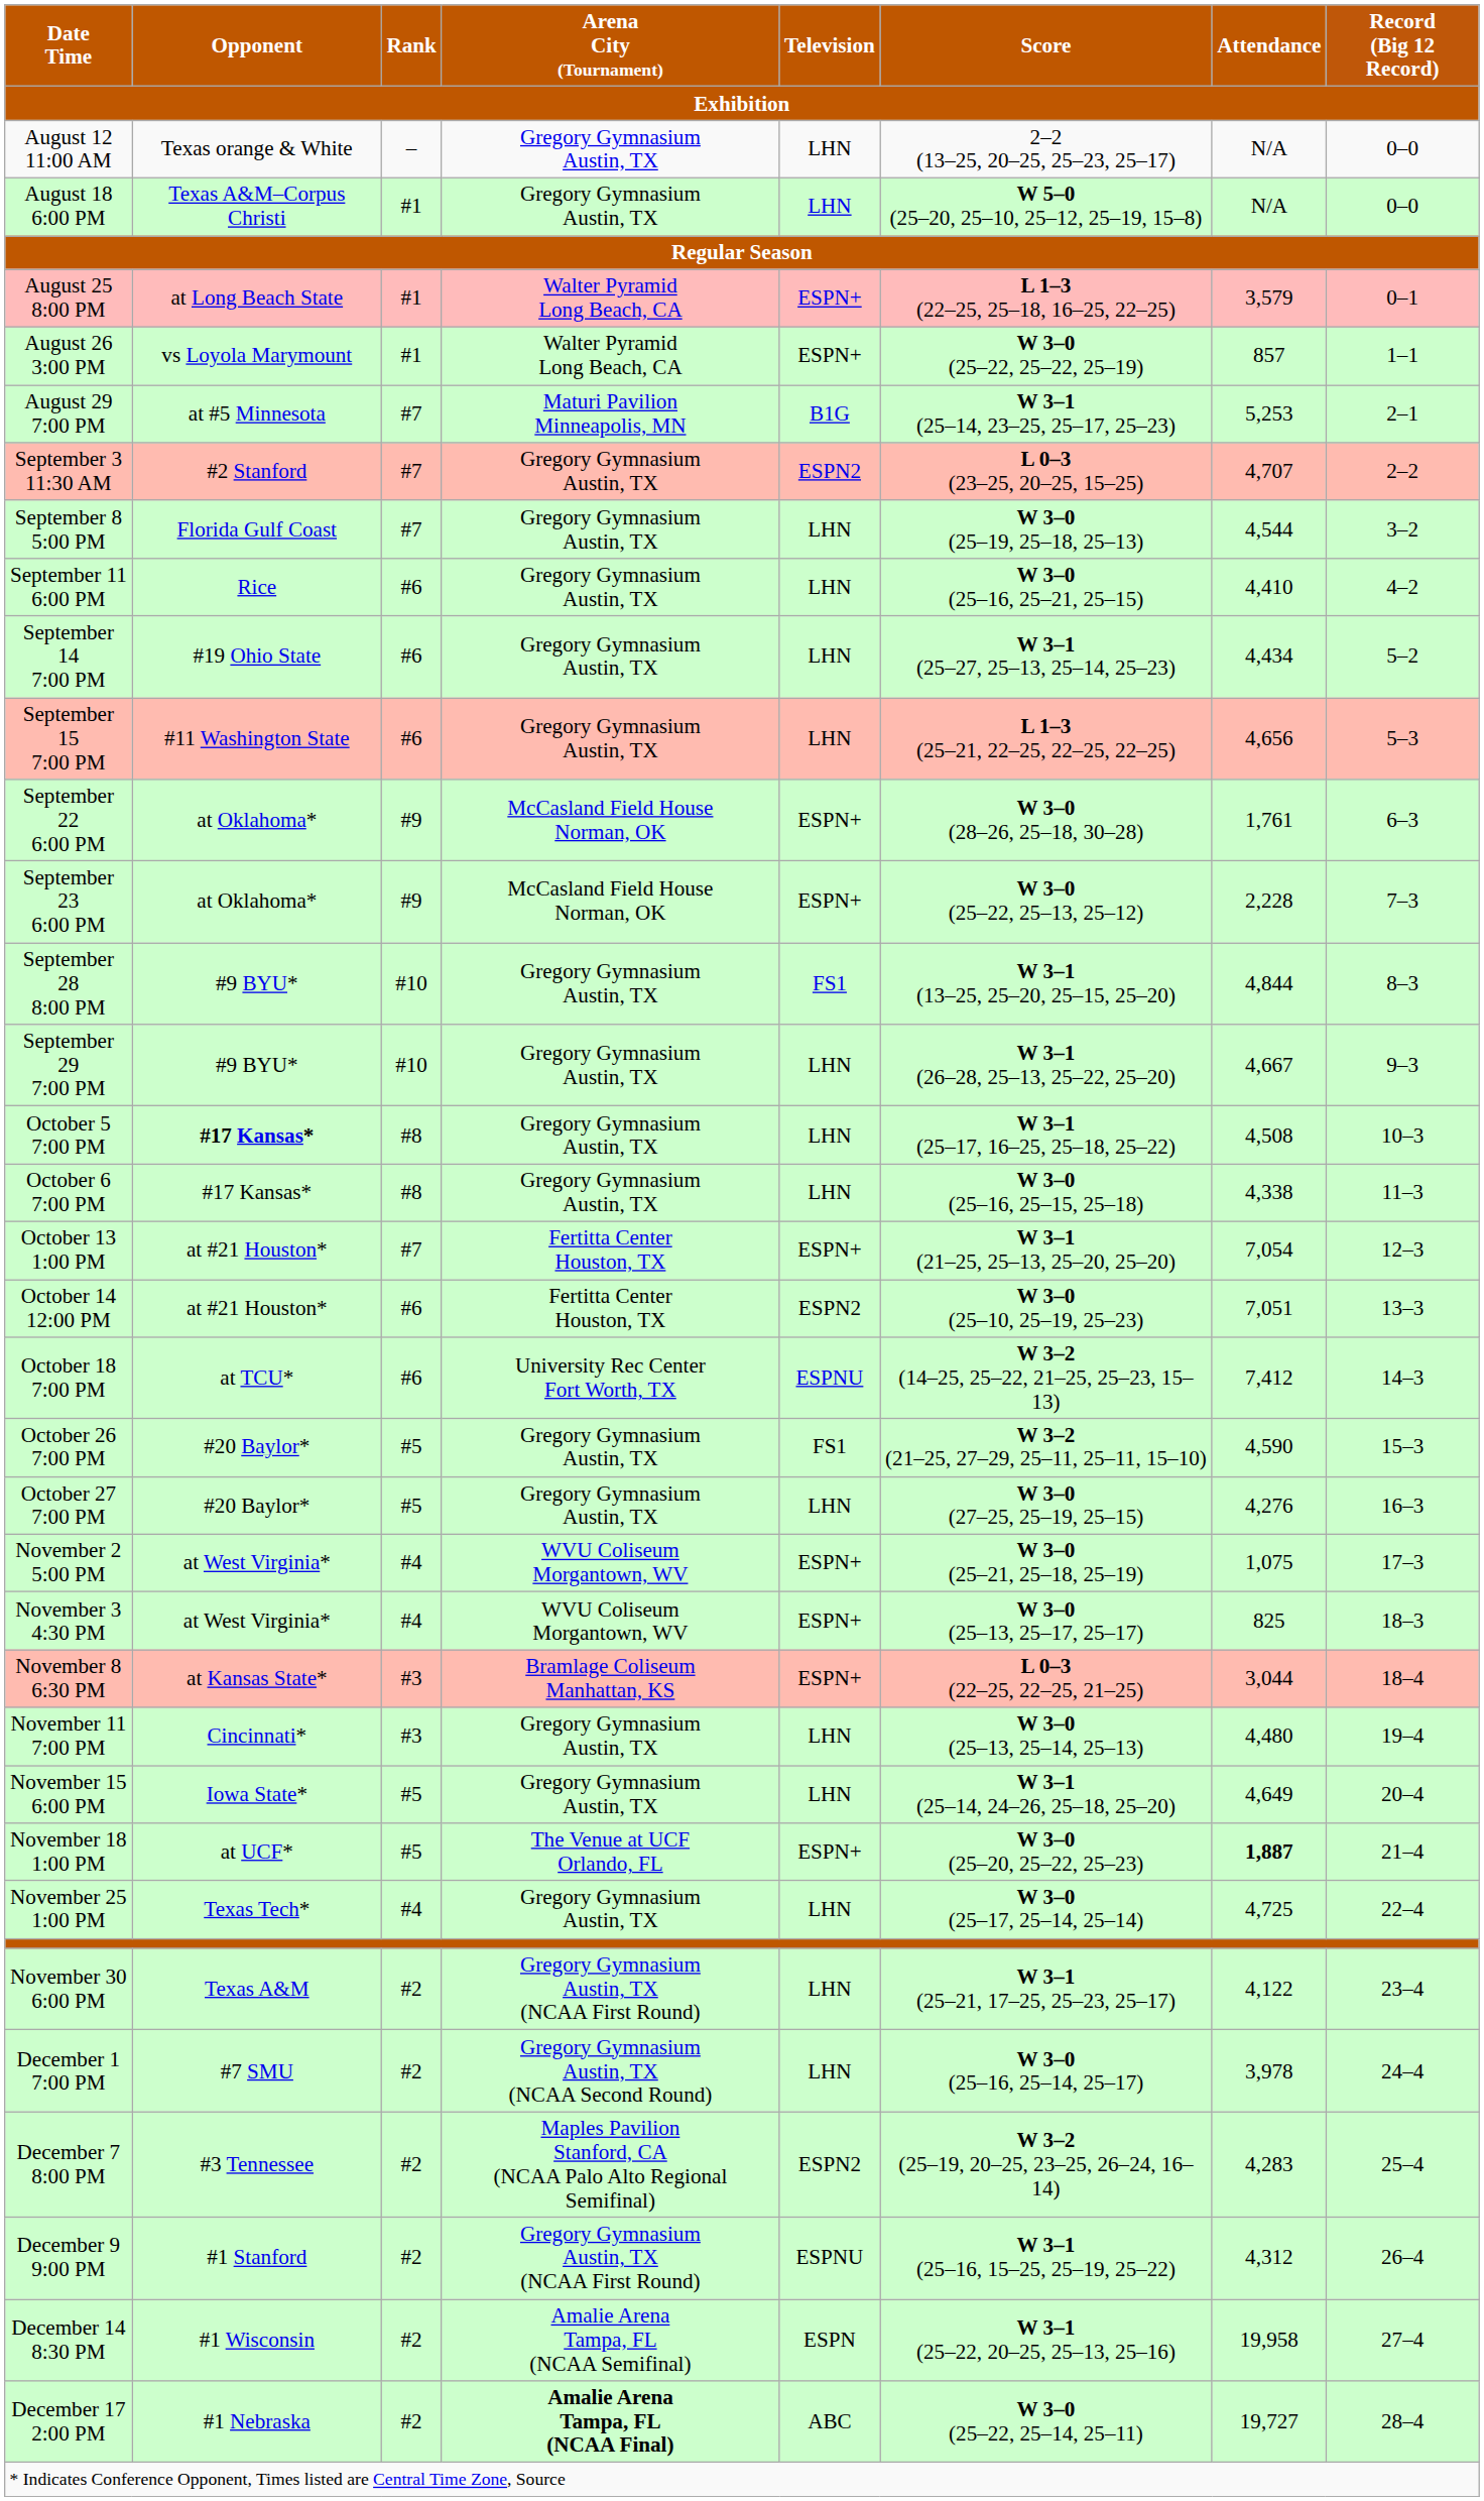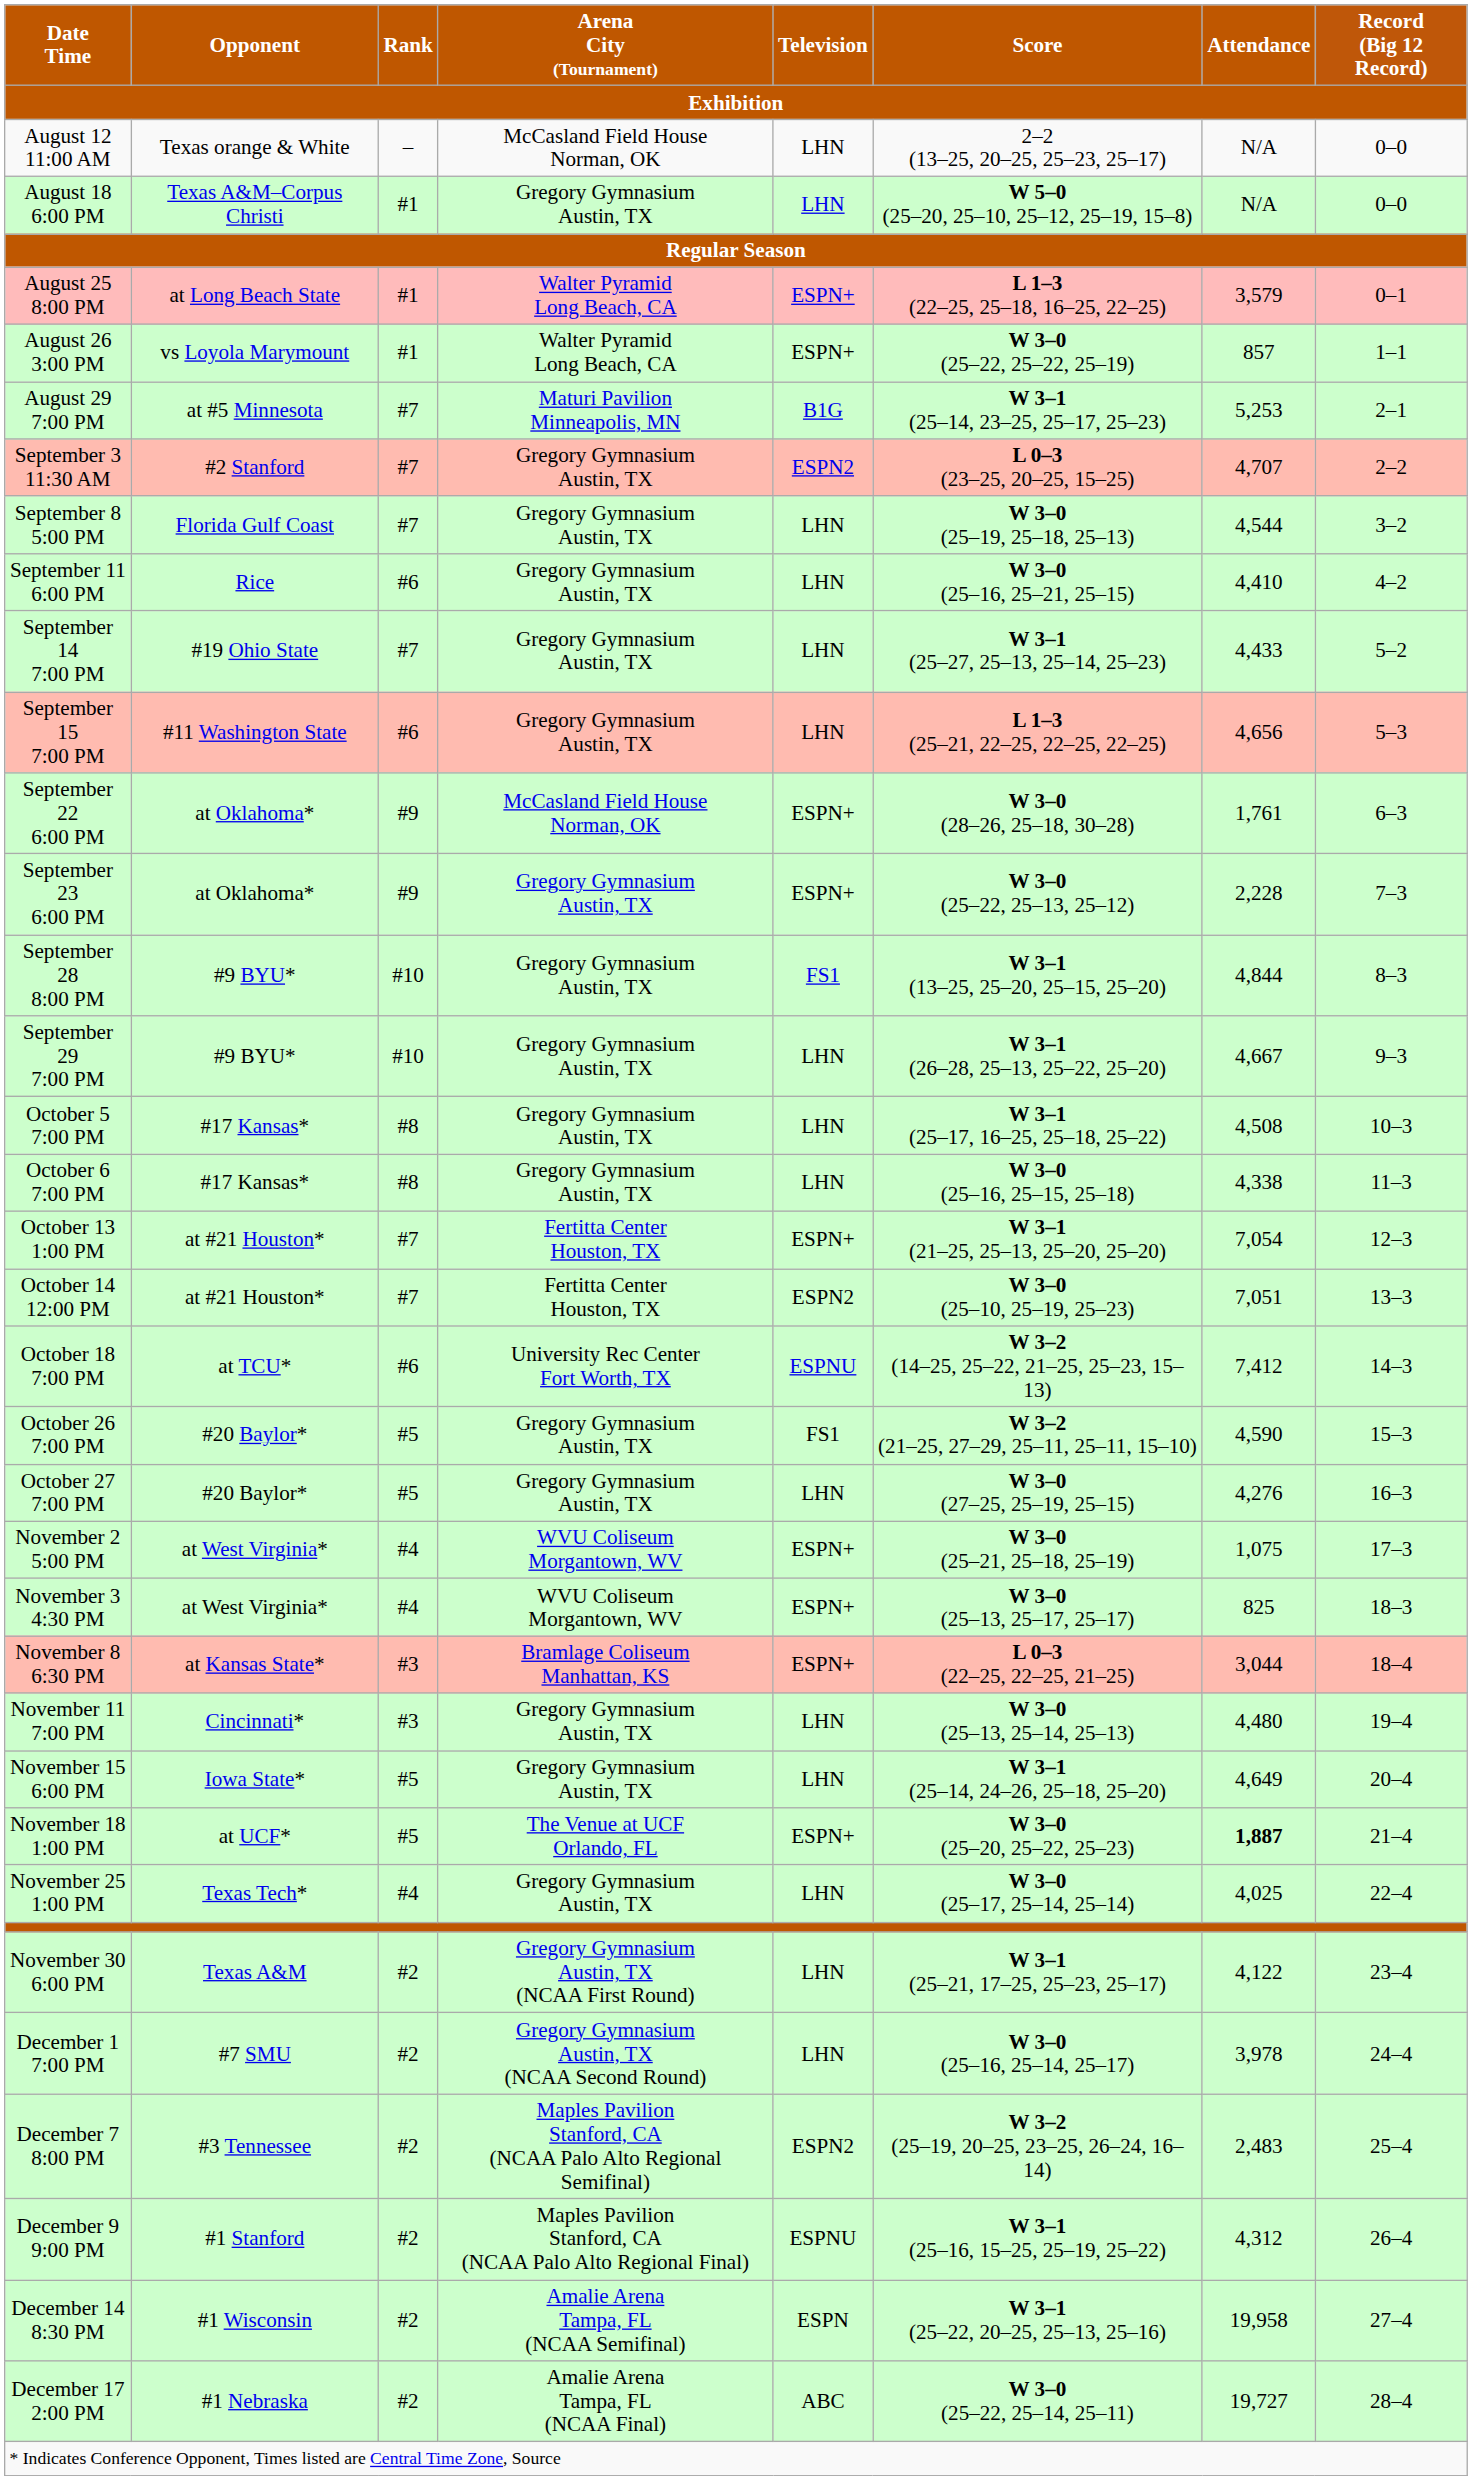August 12 11:00 AM | Arena City (Tournament): Gregory Gymnasium Austin, TX -> McCasland Field House Norman, OK
September 14 7:00 PM | Rank: #6 -> #7
September 14 7:00 PM | Attendance: 4,434 -> 4,433
September 23 6:00 PM | Arena City (Tournament): McCasland Field House Norman, OK -> Gregory Gymnasium Austin, TX
October 5 7:00 PM | Opponent: bold -> normal
October 14 12:00 PM | Rank: #6 -> #7
November 25 1:00 PM | Attendance: 4,725 -> 4,025
December 7 8:00 PM | Attendance: 4,283 -> 2,483
December 9 9:00 PM | Arena City (Tournament): Gregory Gymnasium Austin, TX (NCAA First Round) -> Maples Pavilion Stanford, CA (NCAA Palo Alto Regional Final)
December 17 2:00 PM | Arena City (Tournament): bold -> normal
